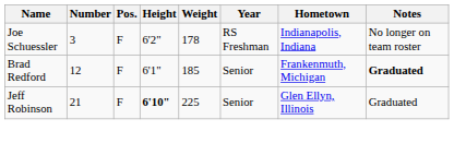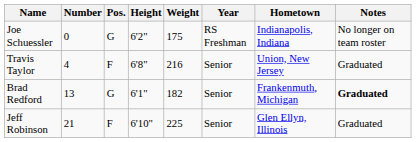Joe Schuessler | Number: 3 -> 0
Joe Schuessler | Pos.: F -> G
Joe Schuessler | Weight: 178 -> 175
+ row: Travis Taylor | 4 | F | 6'8" | 216 | Senior | Union, New Jersey | Graduated
Brad Redford | Number: 12 -> 13
Brad Redford | Pos.: F -> G
Brad Redford | Weight: 185 -> 182
Jeff Robinson | Height: bold -> normal
